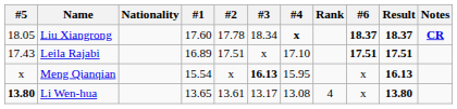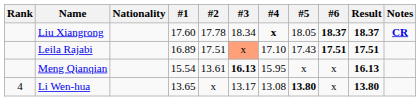columns swapped: Rank <-> #5
Leila Rajabi | #3: no background -> lightsalmon background
Meng Qianqian | #2: x -> 13.61
Li Wen-hua | #2: 13.61 -> x
